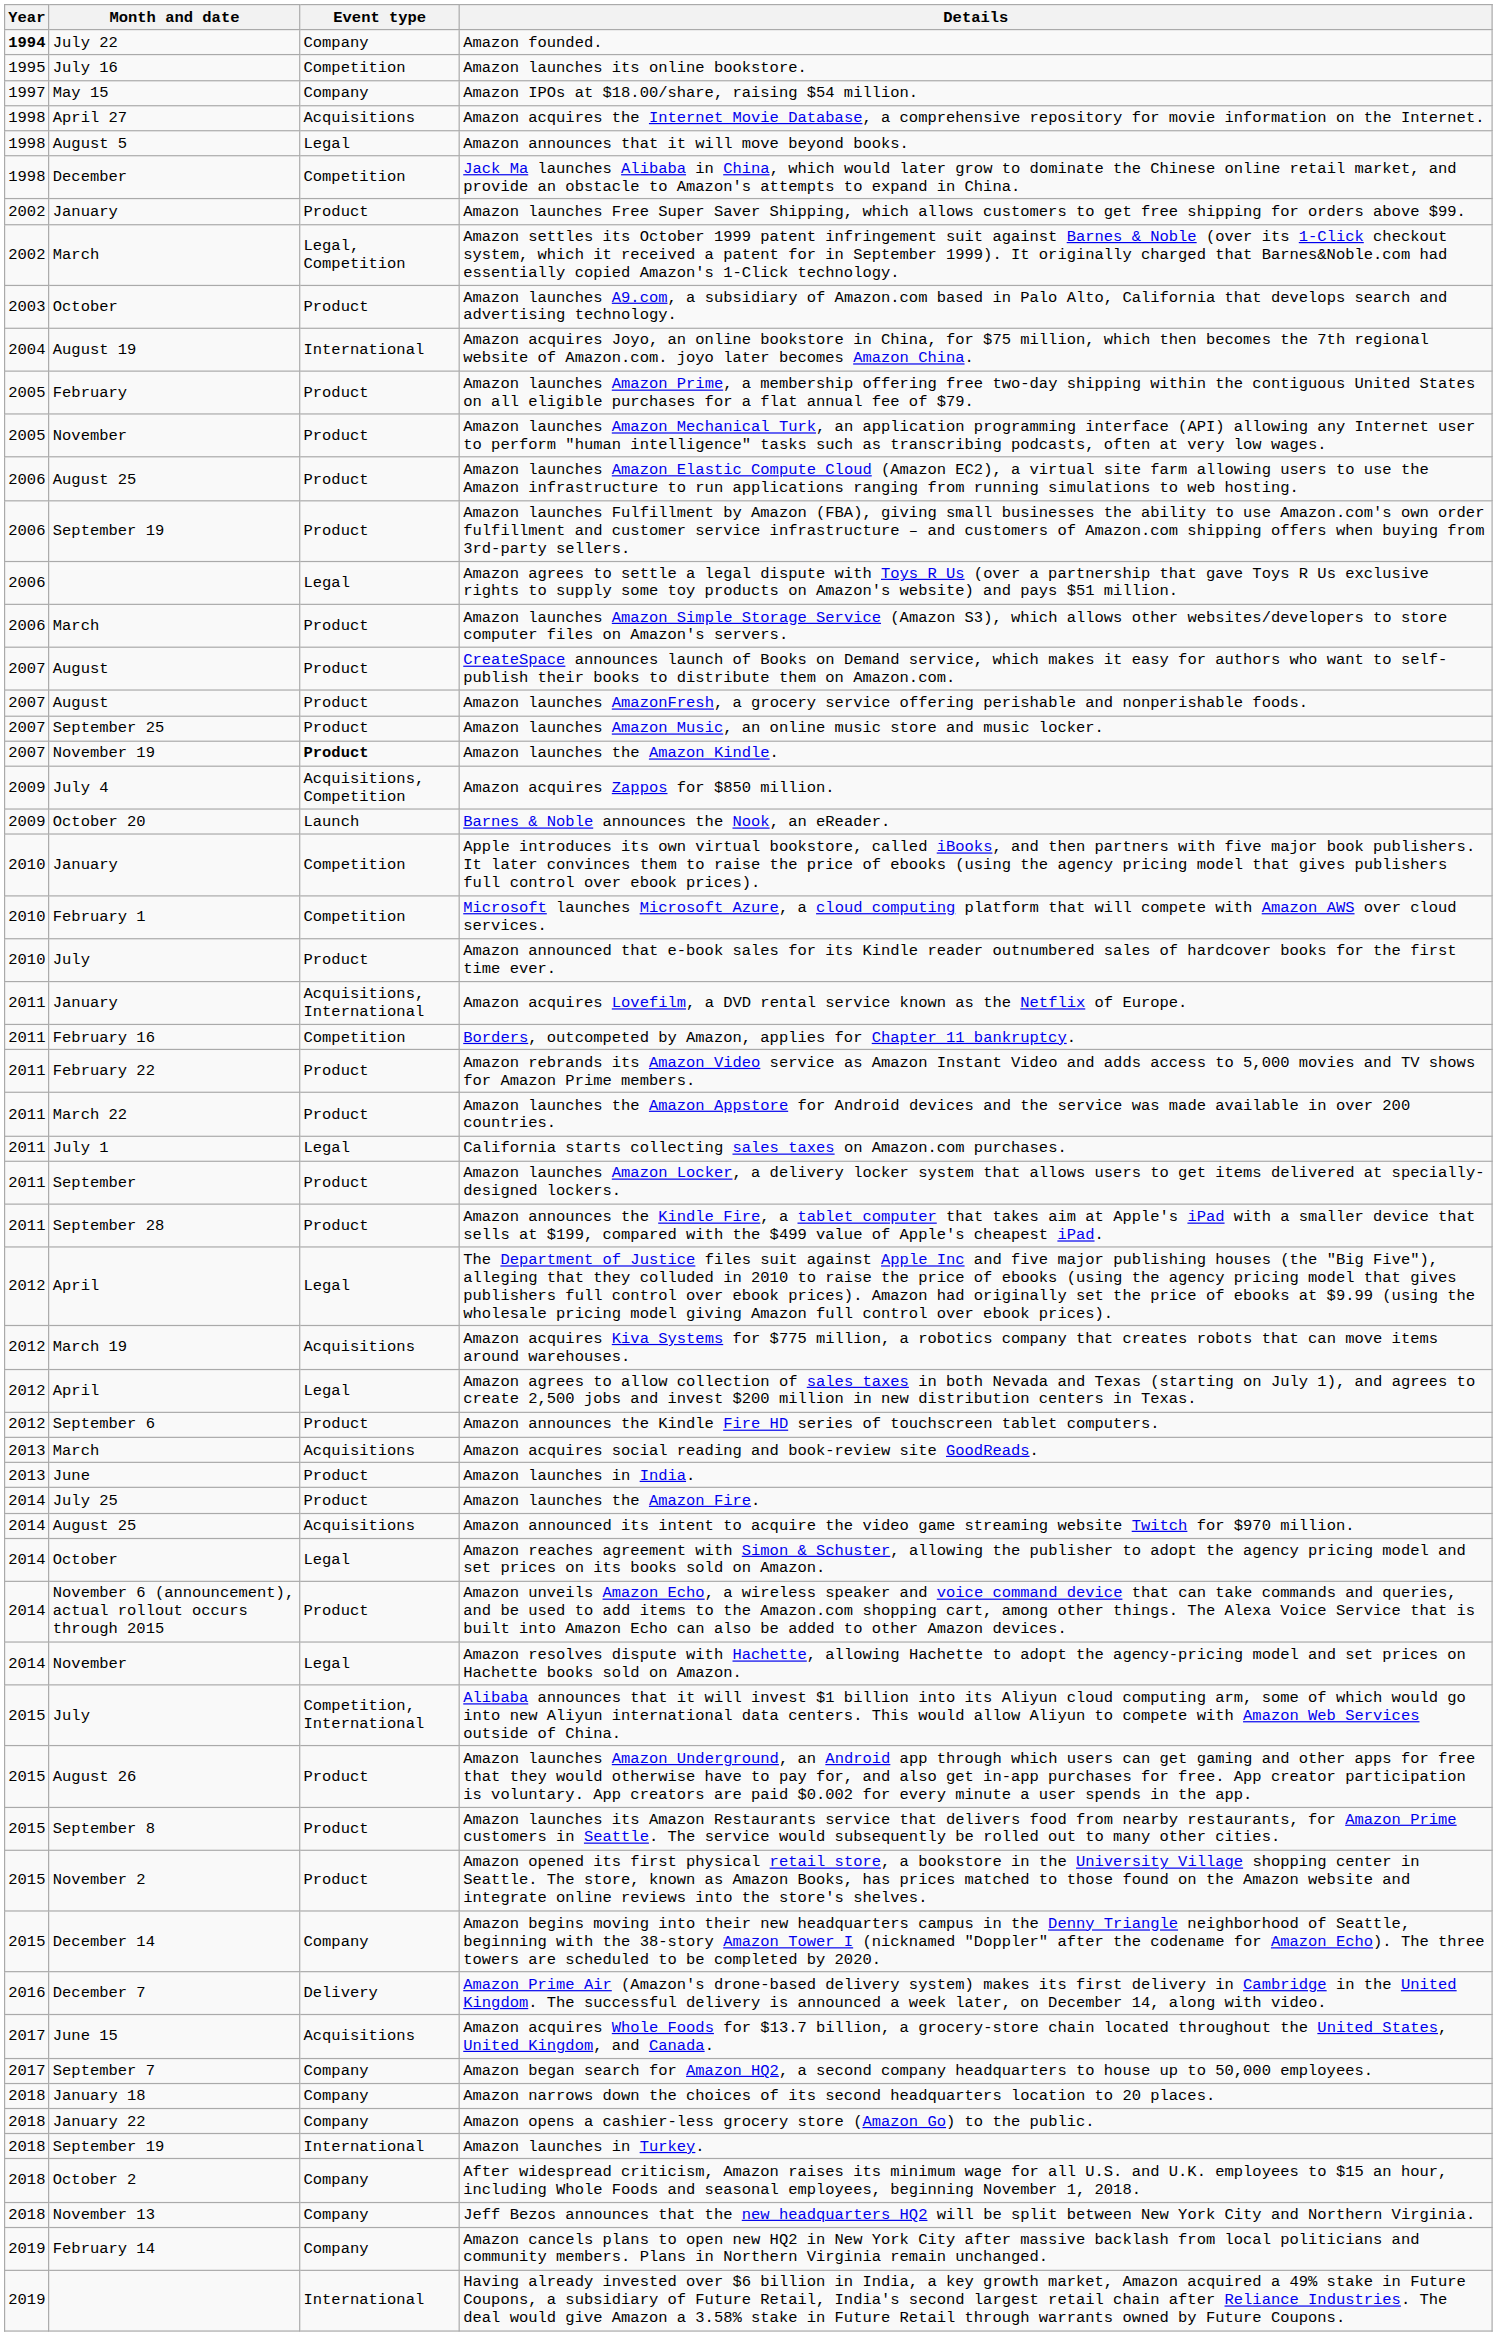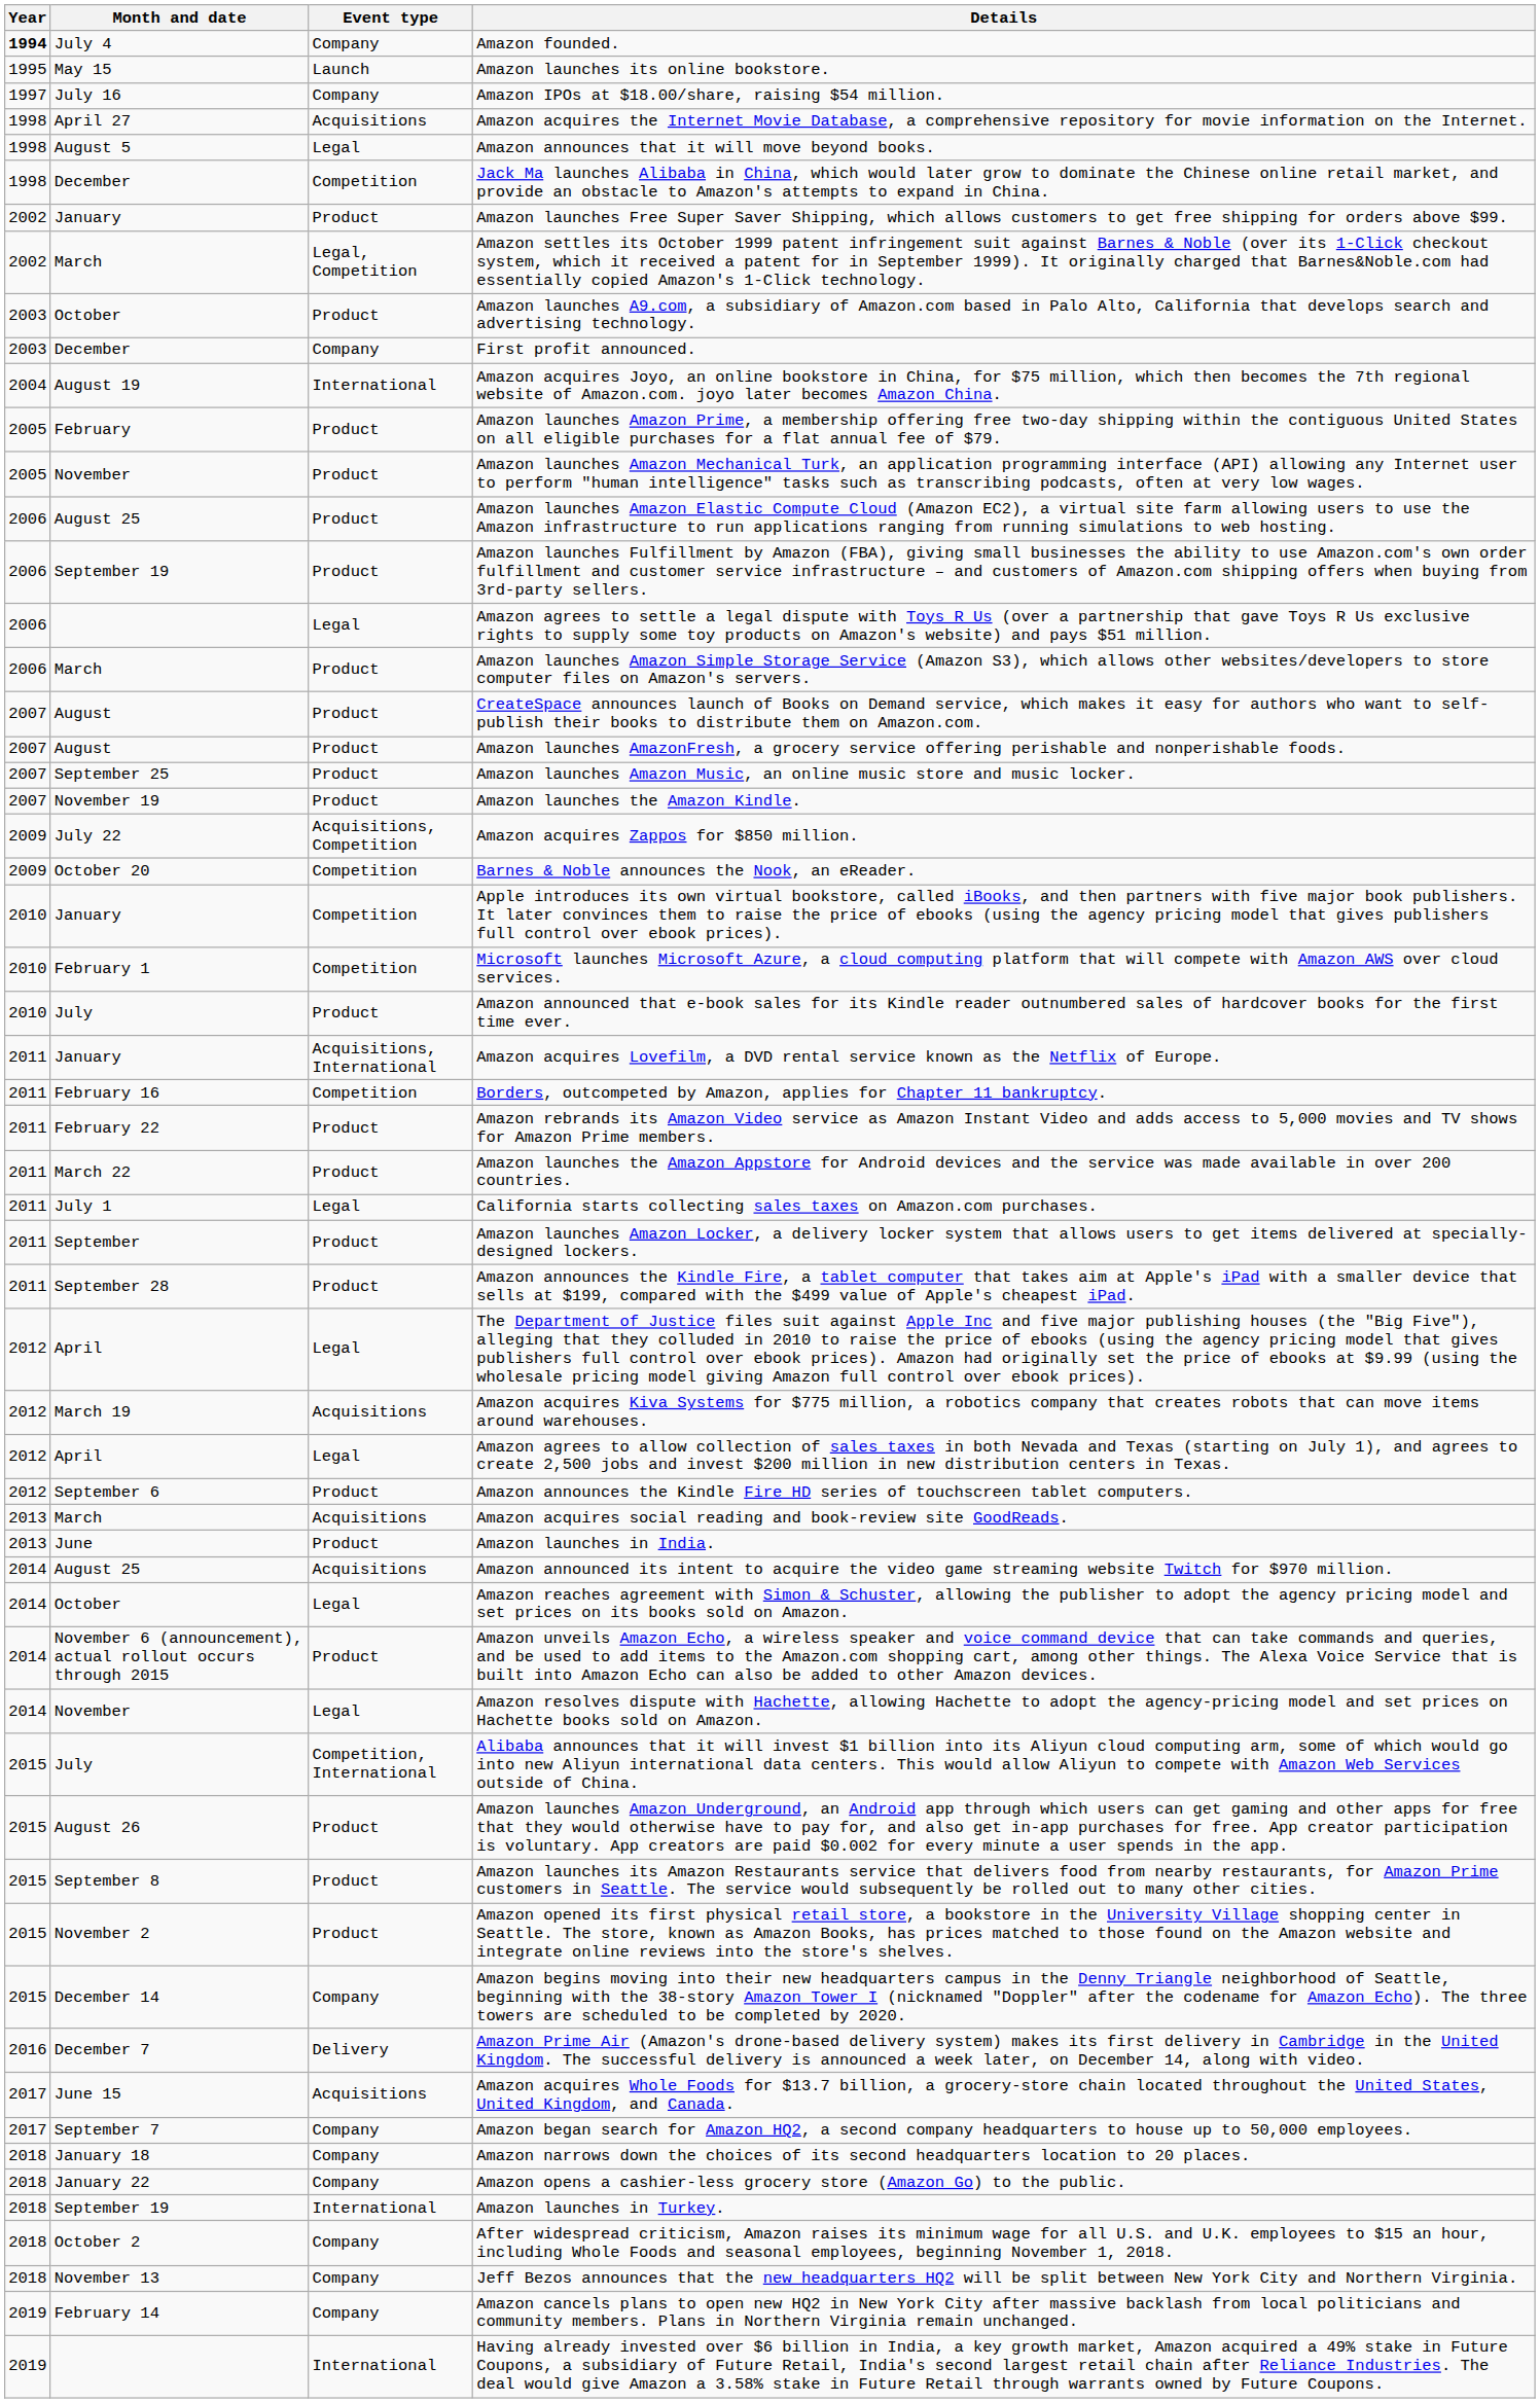Amazon founded. | Month and date: July 22 -> July 4
Amazon launches its online bookstore. | Month and date: July 16 -> May 15
Amazon launches its online bookstore. | Event type: Competition -> Launch
Amazon IPOs at $18.00/share, raising $54 million. | Month and date: May 15 -> July 16
+ row: 2003 | December | Company | First profit announced.
Amazon launches the Amazon Kindle. | Event type: bold -> normal
Amazon acquires Zappos for $850 million. | Month and date: July 4 -> July 22
Barnes & Noble announces the Nook, an eReader. | Event type: Launch -> Competition
- row: 2014 | July 25 | Product | Amazon launches the Amazon Fire.
